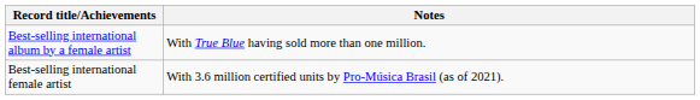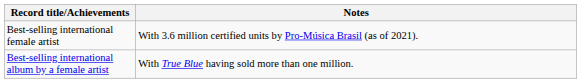rows swapped: Best-selling international album by a female artist <-> Best-selling international female artist
